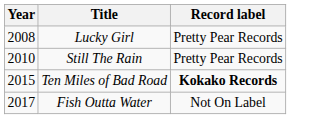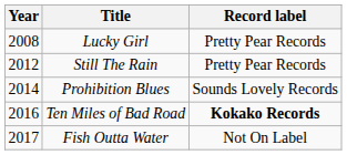Still The Rain | Year: 2010 -> 2012
+ row: 2014 | Prohibition Blues | Sounds Lovely Records
Ten Miles of Bad Road | Year: 2015 -> 2016
